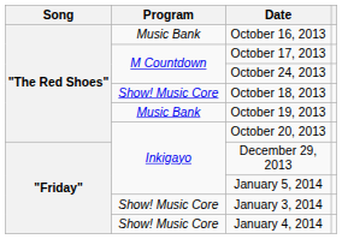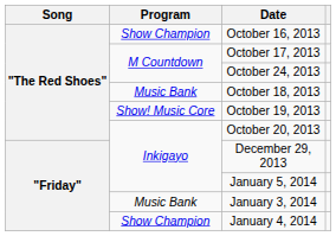October 16, 2013 | Program: Music Bank -> Show Champion
October 18, 2013 | Program: Show! Music Core -> Music Bank
October 19, 2013 | Program: Music Bank -> Show! Music Core
January 3, 2014 | Program: Show! Music Core -> Music Bank
January 4, 2014 | Program: Show! Music Core -> Show Champion
